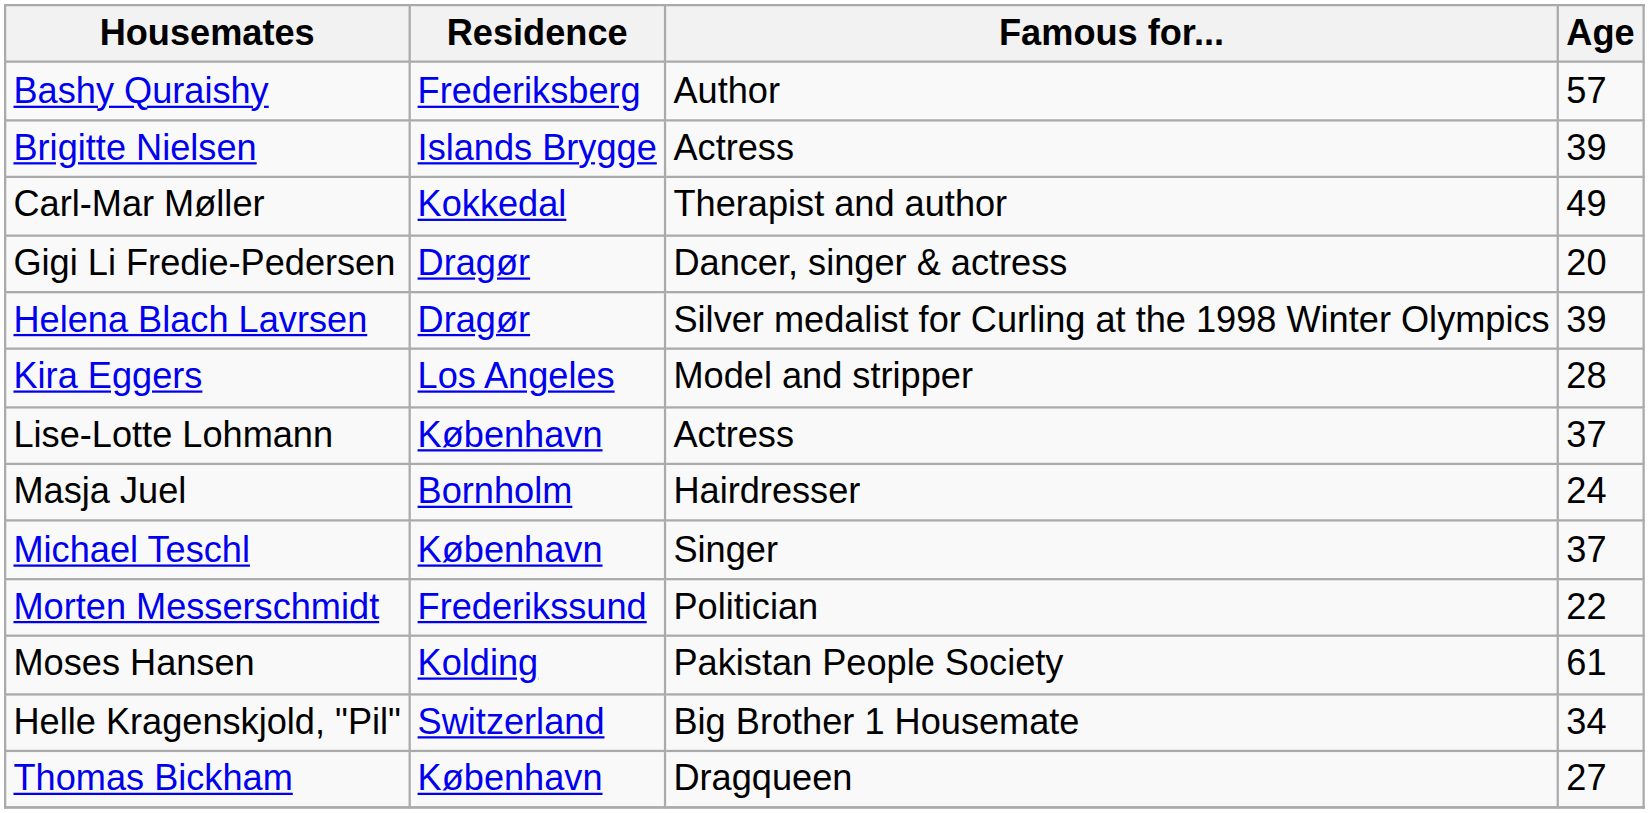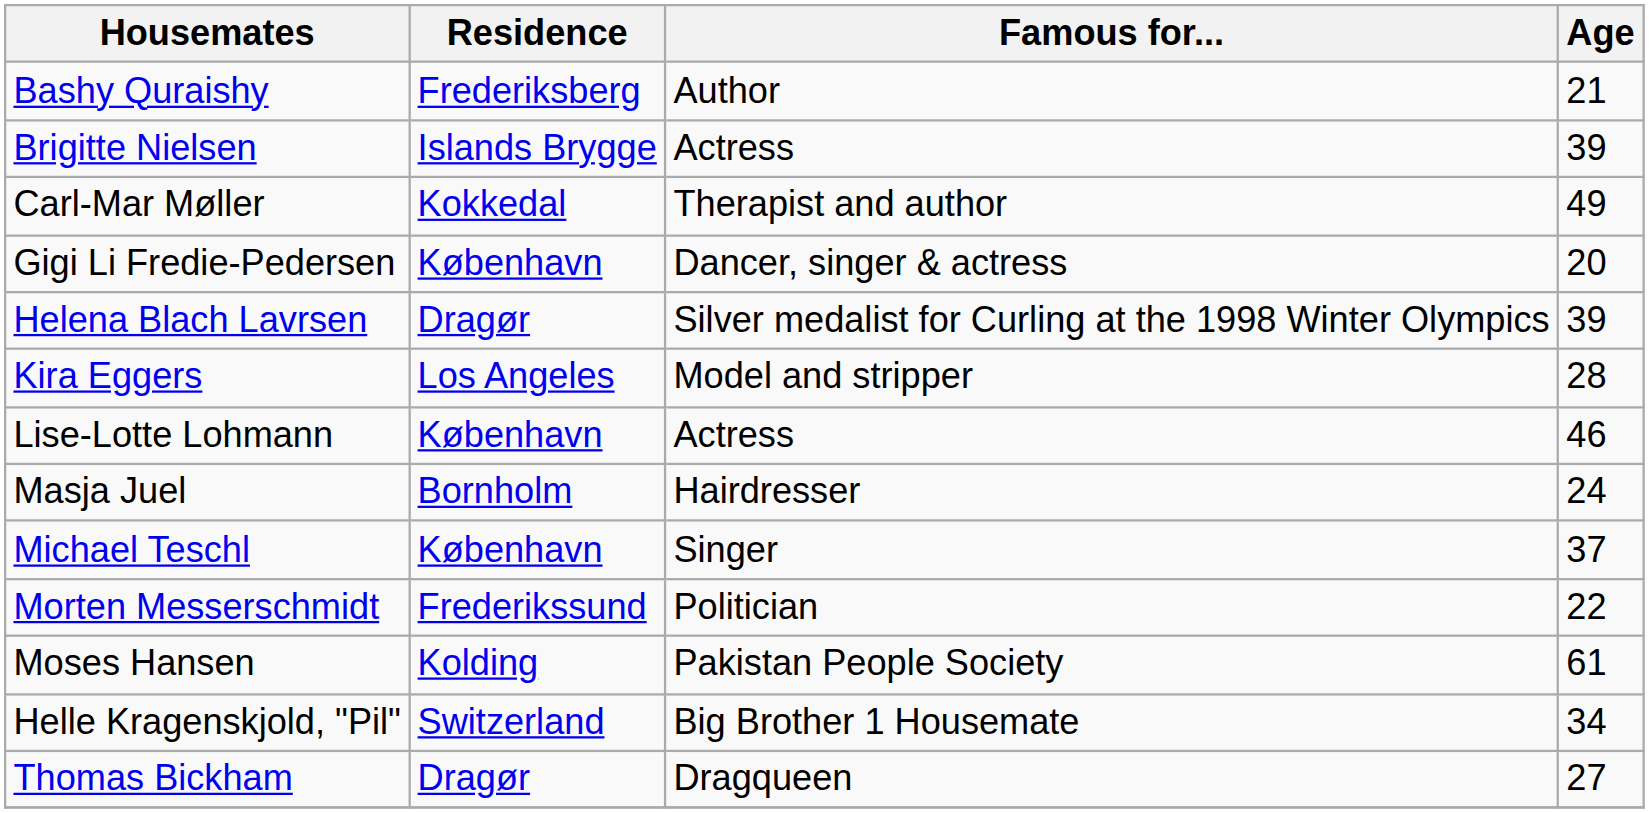Bashy Quraishy | Age: 57 -> 21
Gigi Li Fredie-Pedersen | Residence: Dragør -> København
Lise-Lotte Lohmann | Age: 37 -> 46
Thomas Bickham | Residence: København -> Dragør
